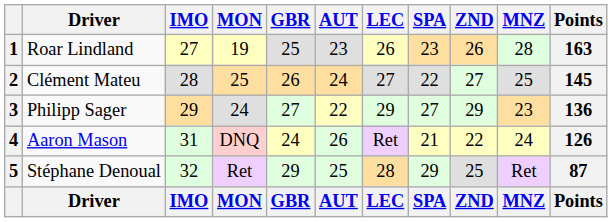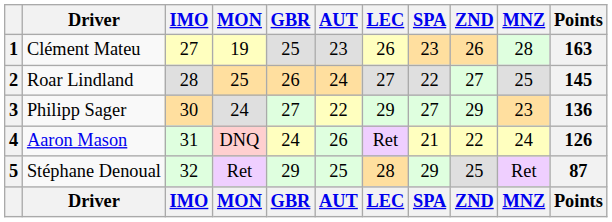1 | Driver: Roar Lindland -> Clément Mateu
2 | Driver: Clément Mateu -> Roar Lindland
3 | IMO: 29 -> 30
